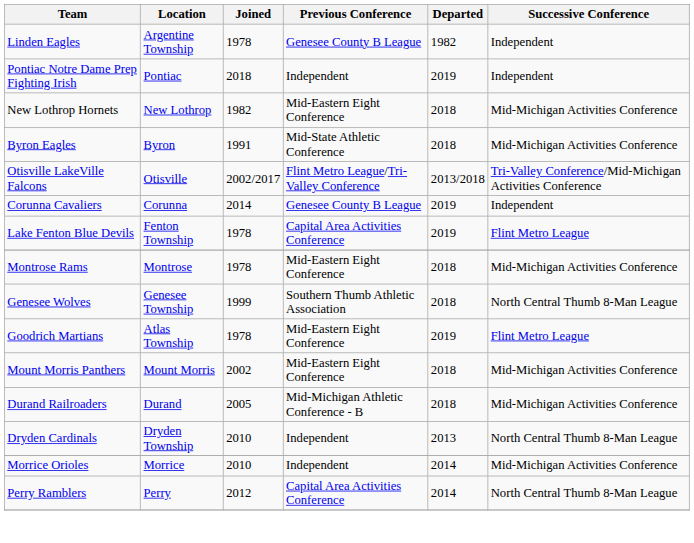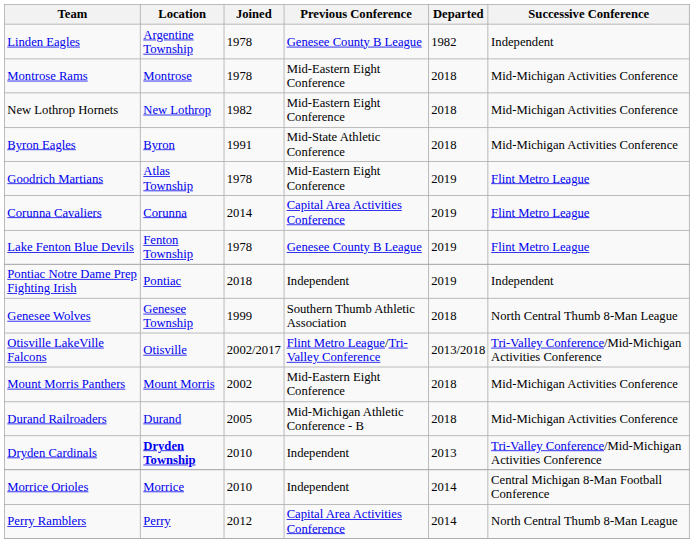rows swapped: Montrose Rams <-> Pontiac Notre Dame Prep Fighting Irish
rows swapped: Goodrich Martians <-> Otisville LakeVille Falcons
Corunna Cavaliers | Previous Conference: Genesee County B League -> Capital Area Activities Conference
Corunna Cavaliers | Successive Conference: Independent -> Flint Metro League
Lake Fenton Blue Devils | Previous Conference: Capital Area Activities Conference -> Genesee County B League
Dryden Cardinals | Location: normal -> bold
Dryden Cardinals | Successive Conference: North Central Thumb 8-Man League -> Tri-Valley Conference/Mid-Michigan Activities Conference
Morrice Orioles | Successive Conference: Mid-Michigan Activities Conference -> Central Michigan 8-Man Football Conference
